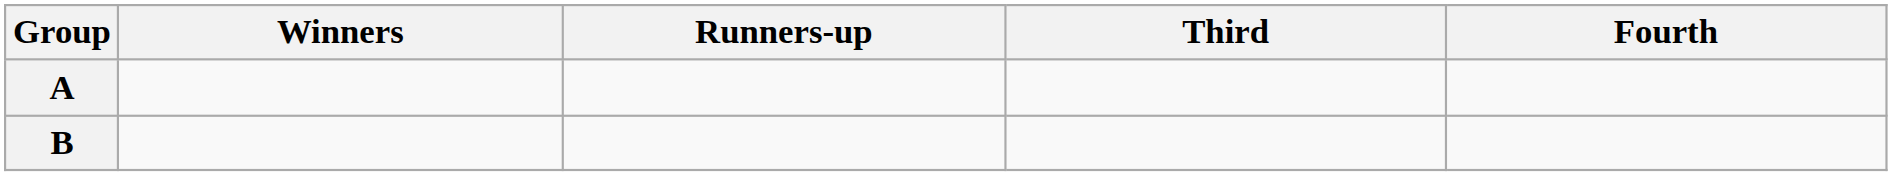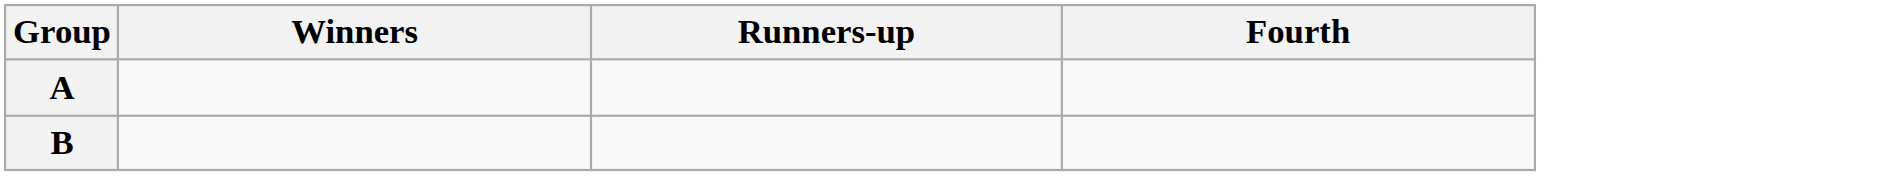- column: Third
